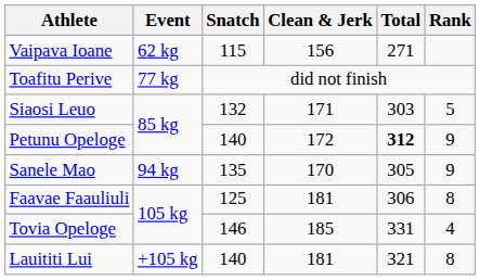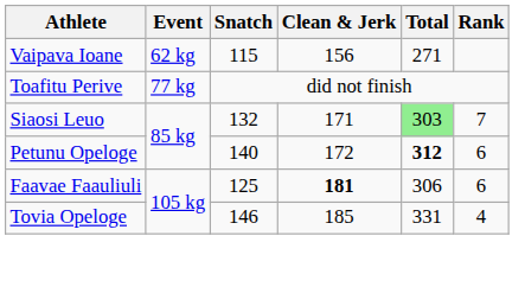Siaosi Leuo | Total: no background -> lightgreen background
Siaosi Leuo | Rank: 5 -> 7
Petunu Opeloge | Rank: 9 -> 6
- row: Sanele Mao | 94 kg | 135 | 170 | 305 | 9
Faavae Faauliuli | Clean & Jerk: normal -> bold
Faavae Faauliuli | Rank: 8 -> 6
- row: Lauititi Lui | +105 kg | 140 | 181 | 321 | 8
